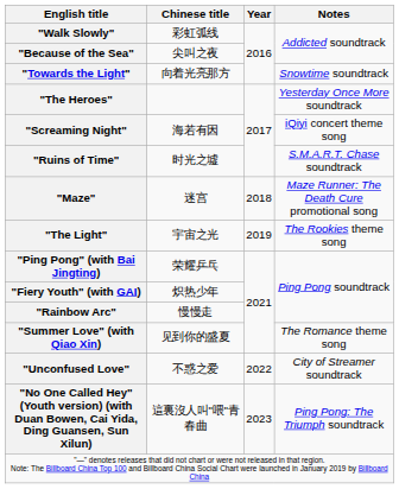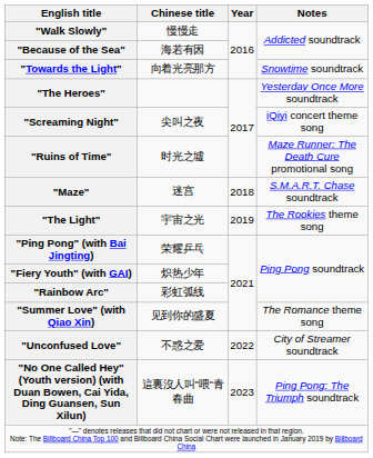"Walk Slowly" | Chinese title: 彩虹弧线 -> 慢慢走
"Because of the Sea" | Chinese title: 尖叫之夜 -> 海若有因
"Screaming Night" | Chinese title: 海若有因 -> 尖叫之夜
"Ruins of Time" | Notes: S.M.A.R.T. Chase soundtrack -> Maze Runner: The Death Cure promotional song
"Maze" | Notes: Maze Runner: The Death Cure promotional song -> S.M.A.R.T. Chase soundtrack
"Rainbow Arc" | Chinese title: 慢慢走 -> 彩虹弧线
